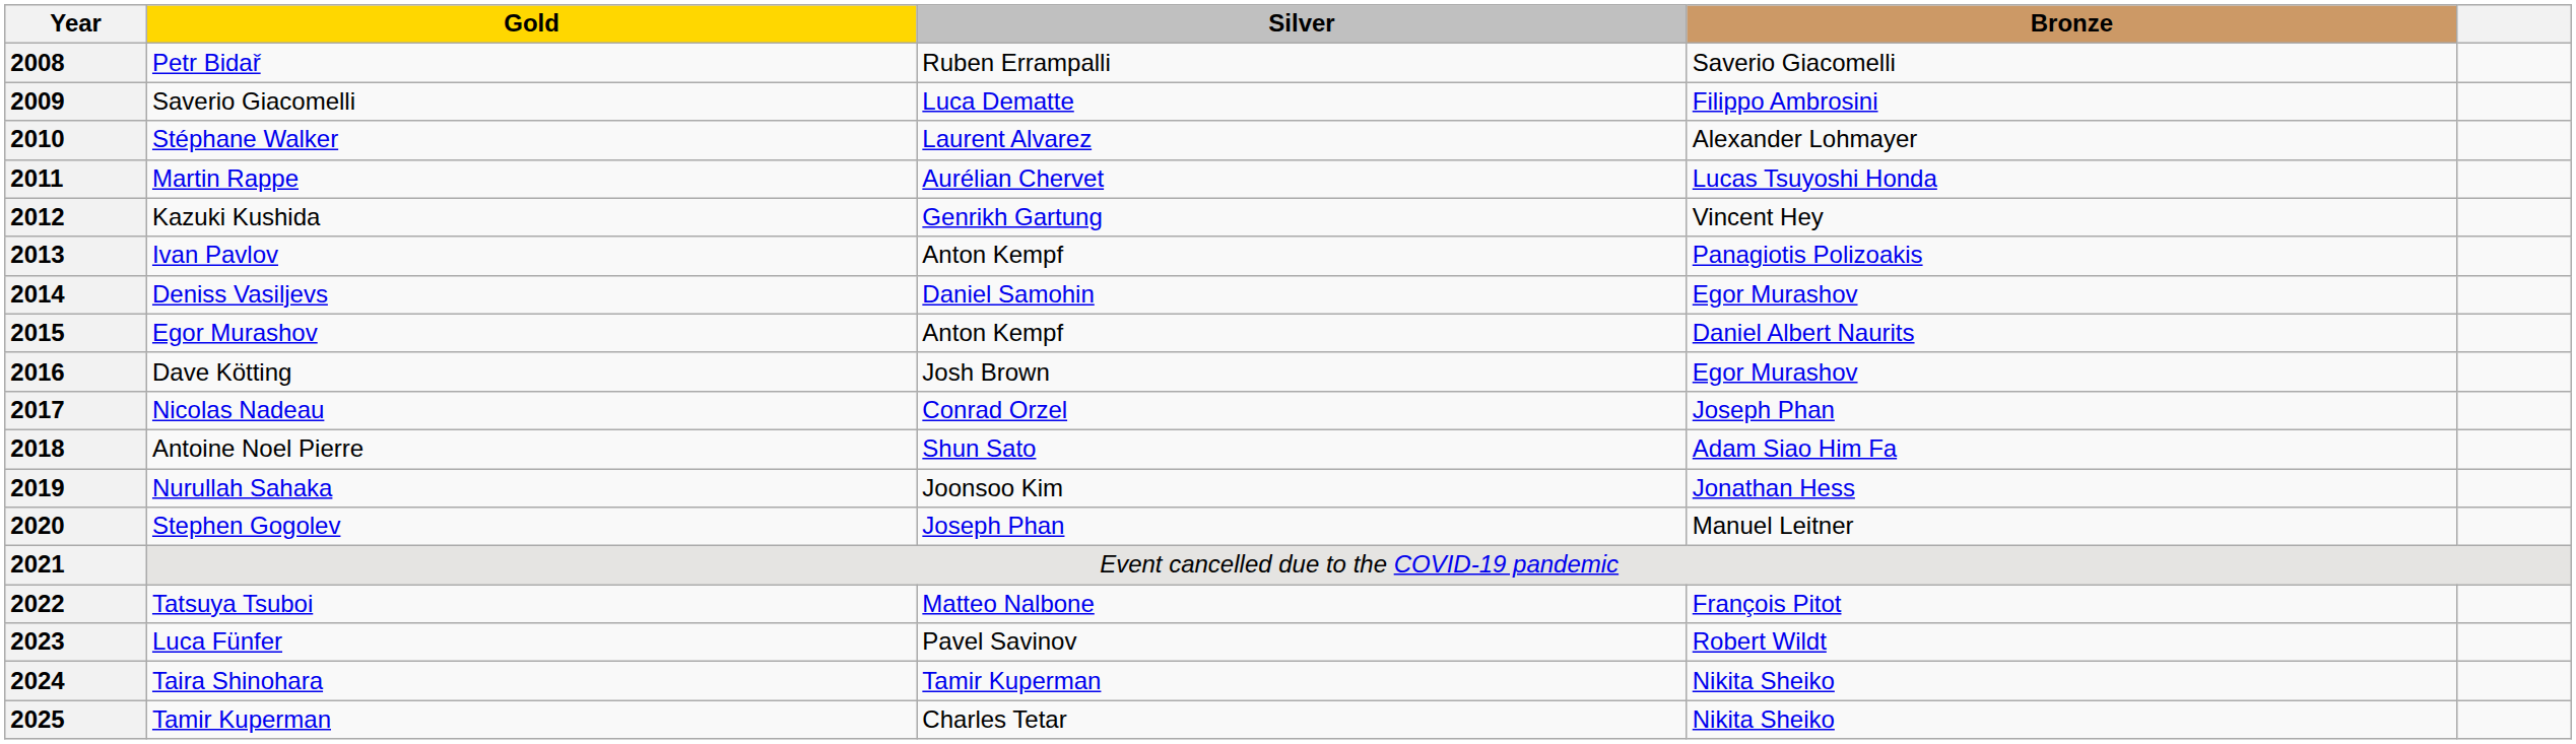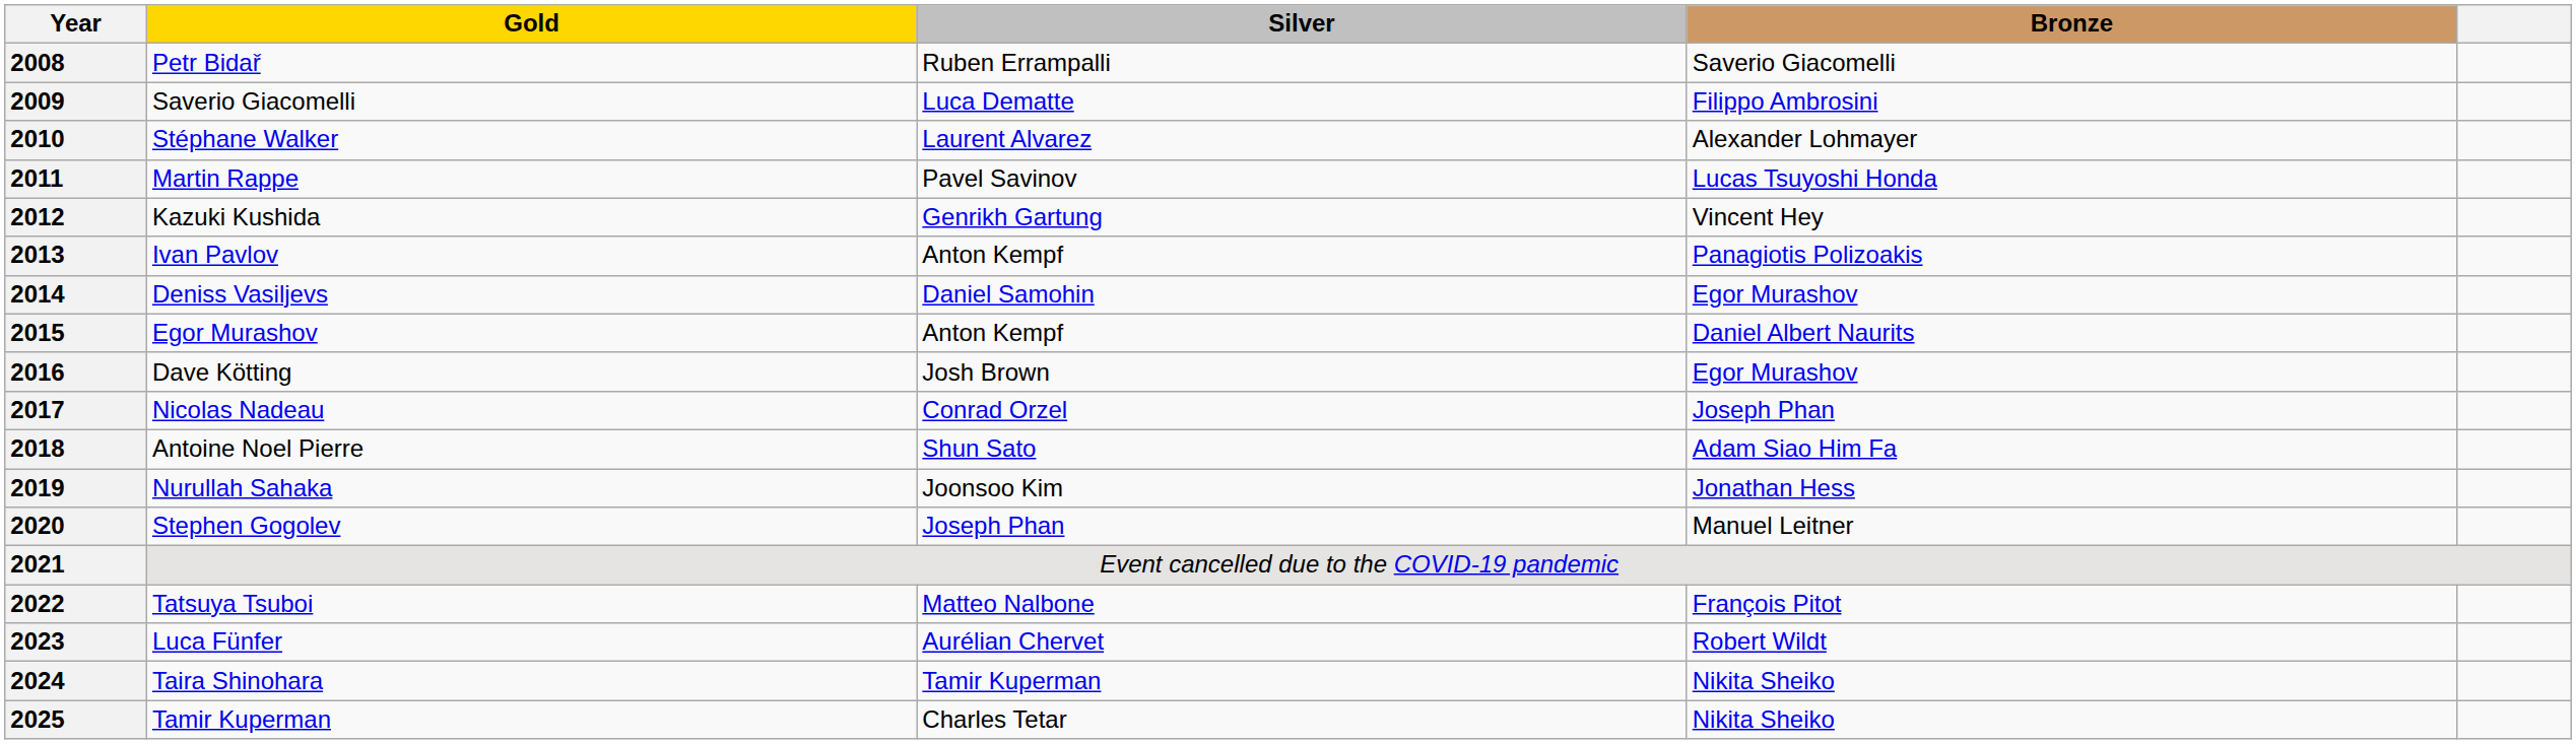2011 | Silver: Aurélian Chervet -> Pavel Savinov
2023 | Silver: Pavel Savinov -> Aurélian Chervet
